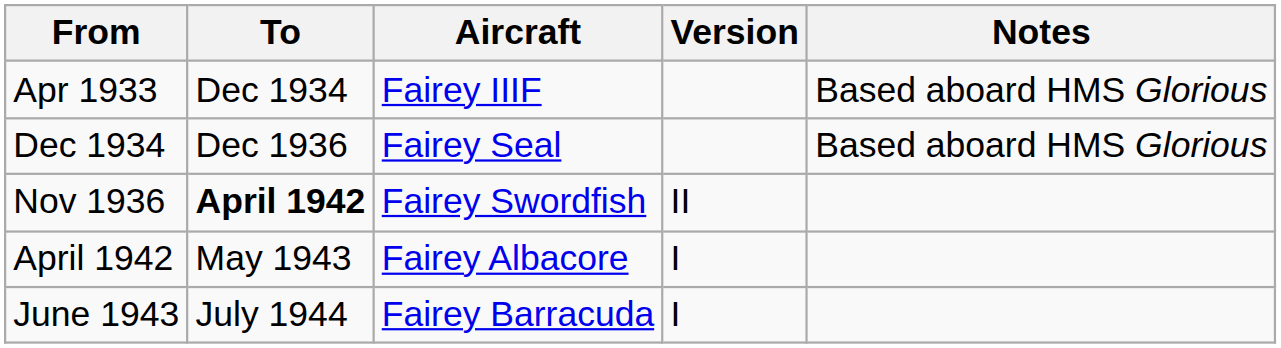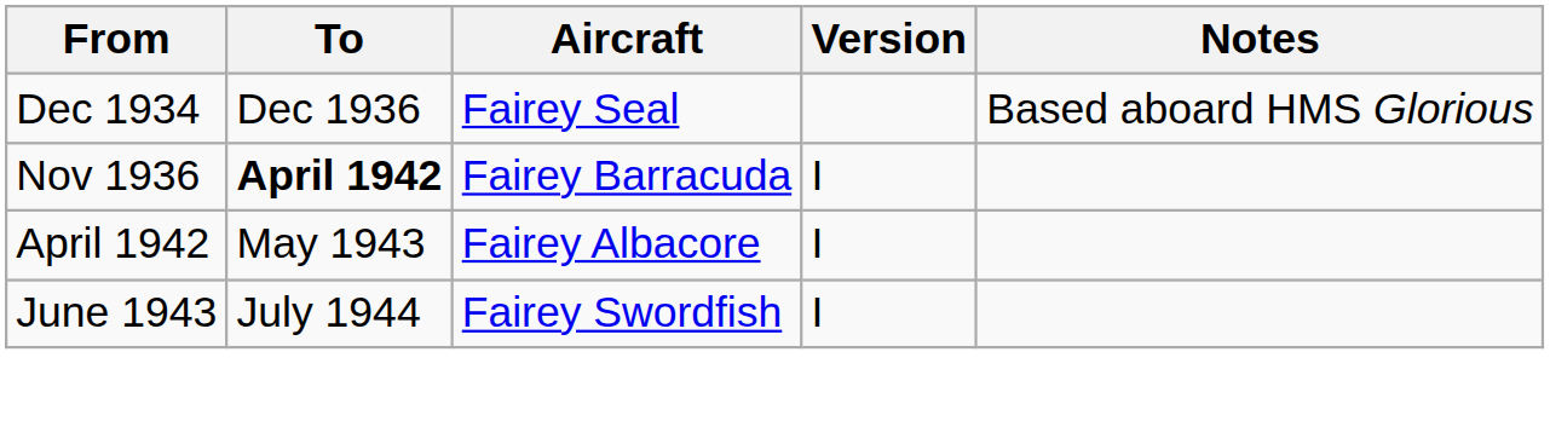- row: Apr 1933 | Dec 1934 | Fairey IIIF | Based aboard HMS Glorious
Nov 1936 | Aircraft: Fairey Swordfish -> Fairey Barracuda
Nov 1936 | Version: II -> I
June 1943 | Aircraft: Fairey Barracuda -> Fairey Swordfish
